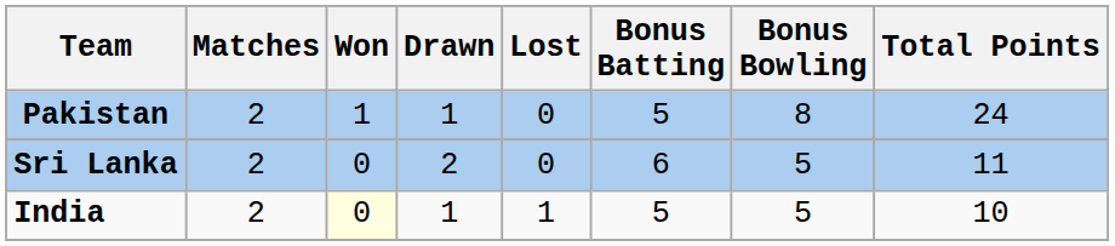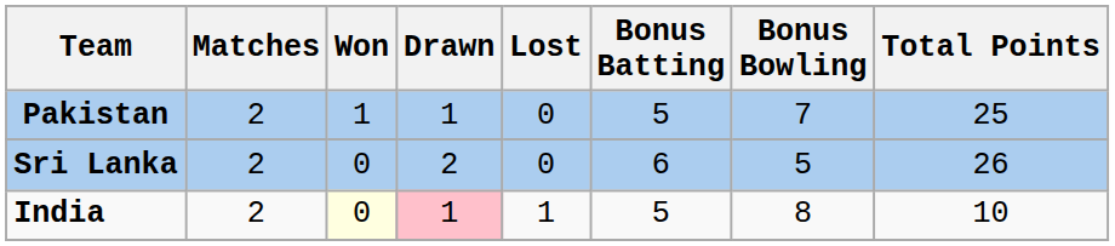Pakistan | Bonus Bowling: 8 -> 7
Pakistan | Total Points: 24 -> 25
Sri Lanka | Total Points: 11 -> 26
India | Drawn: no background -> pink background
India | Bonus Bowling: 5 -> 8
